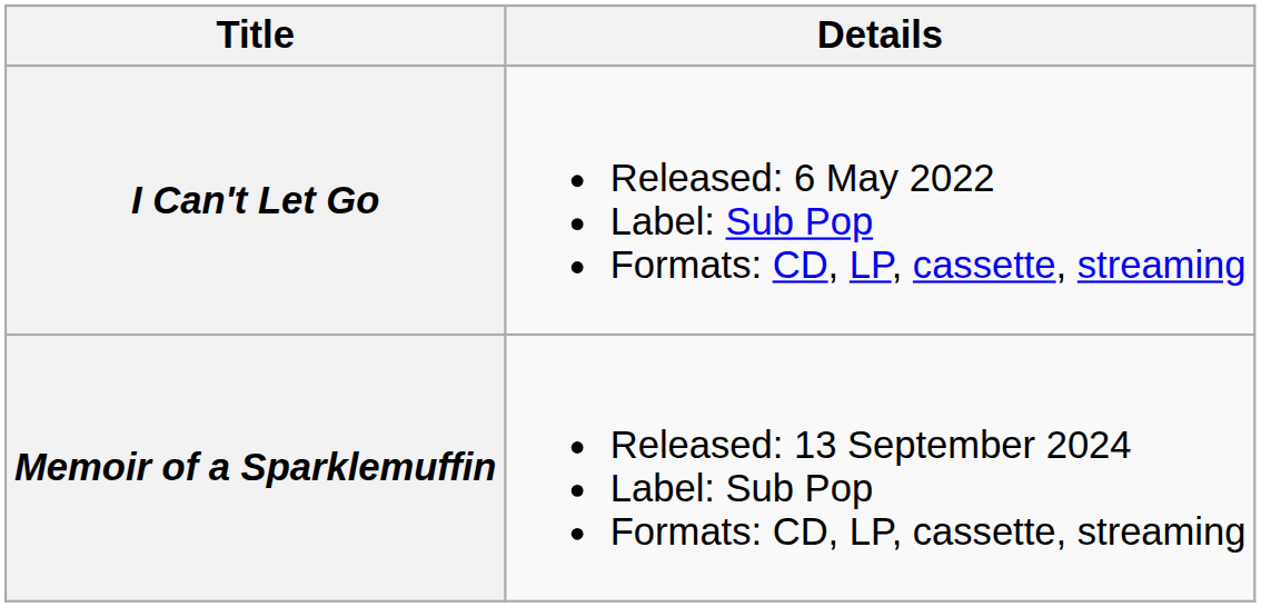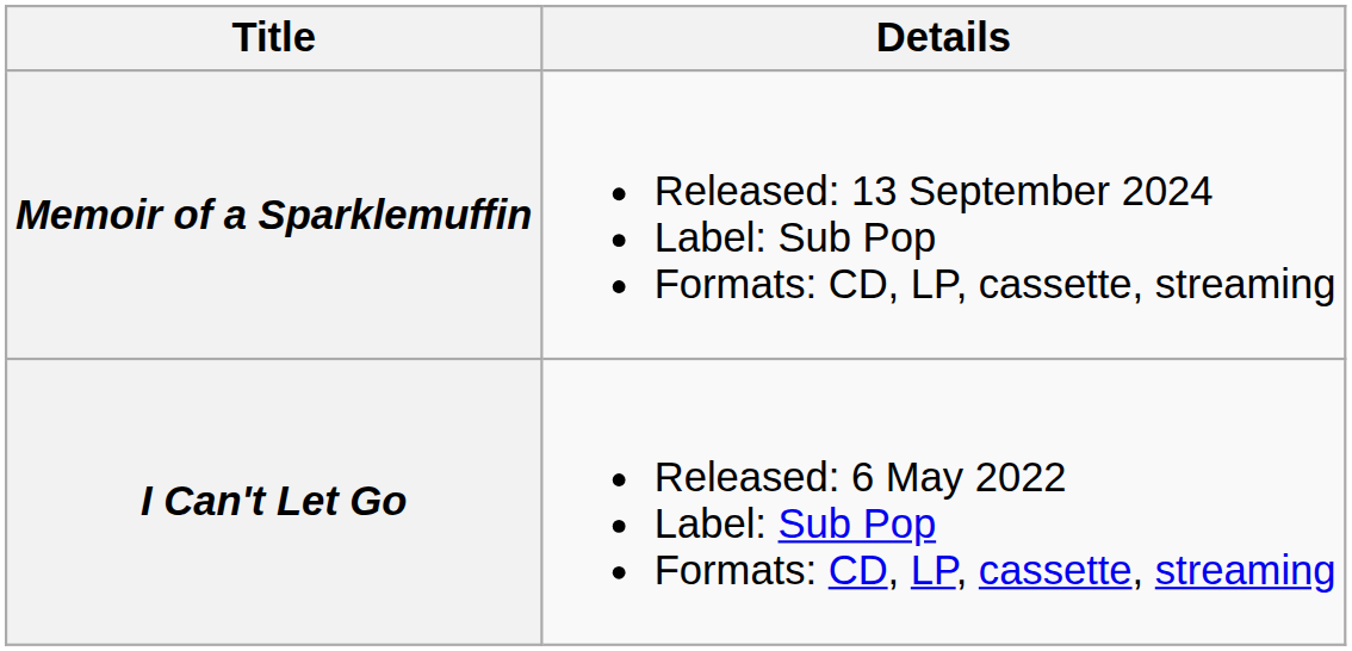rows swapped: I Can't Let Go <-> Memoir of a Sparklemuffin
